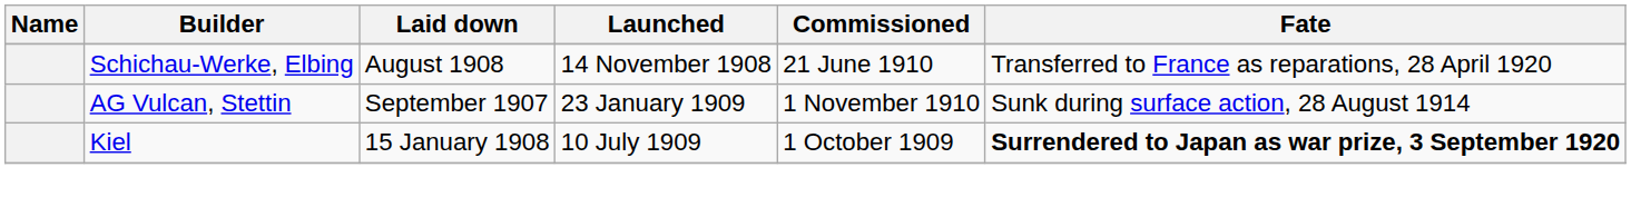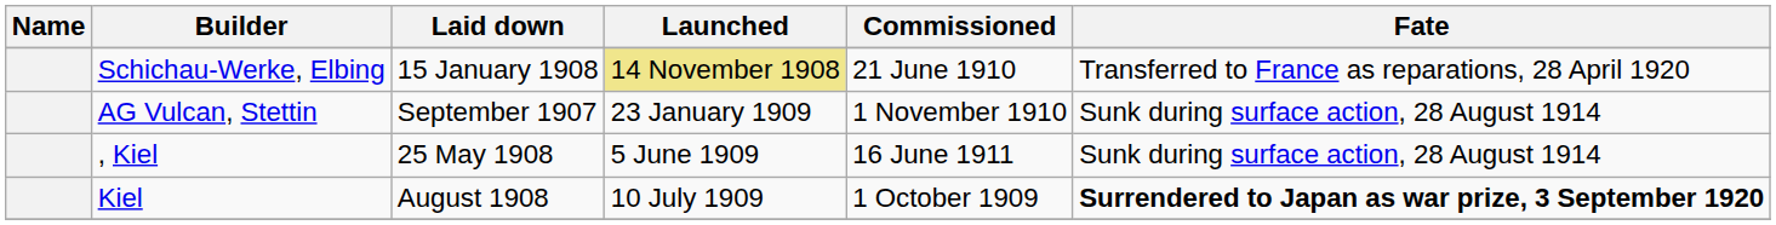Schichau-Werke, Elbing | Laid down: August 1908 -> 15 January 1908
Schichau-Werke, Elbing | Launched: no background -> khaki background
+ row: , Kiel | 25 May 1908 | 5 June 1909 | 16 June 1911 | Sunk during surface action, 28 August 1914
Kiel | Laid down: 15 January 1908 -> August 1908
